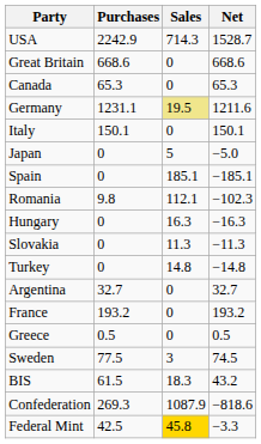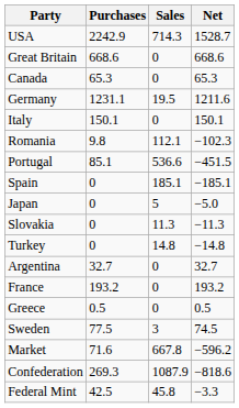Germany | Sales: khaki background -> no background
rows swapped: Japan <-> Romania
+ row: Portugal | 85.1 | 536.6 | −451.5
- row: Hungary | 0 | 16.3 | −16.3
- row: BIS | 61.5 | 18.3 | 43.2
+ row: Market | 71.6 | 667.8 | −596.2
Federal Mint | Sales: gold background -> no background
